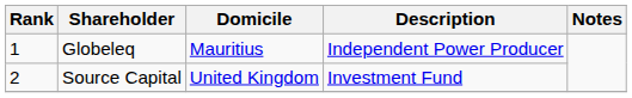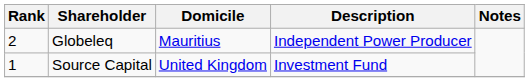Globeleq | Rank: 1 -> 2
Source Capital | Rank: 2 -> 1
